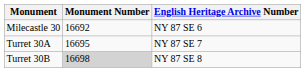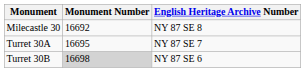Milecastle 30 | English Heritage Archive Number: NY 87 SE 6 -> NY 87 SE 8
Turret 30B | English Heritage Archive Number: NY 87 SE 8 -> NY 87 SE 6
